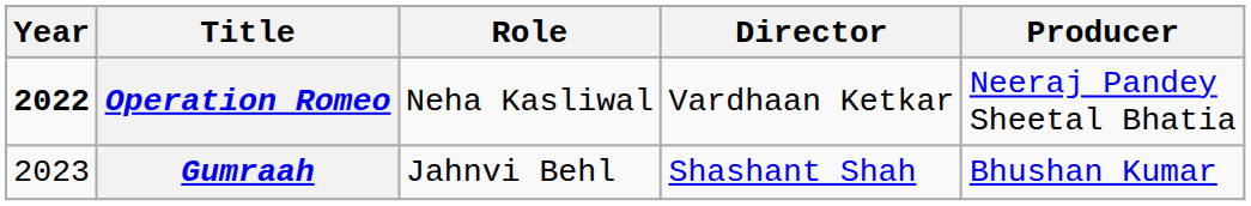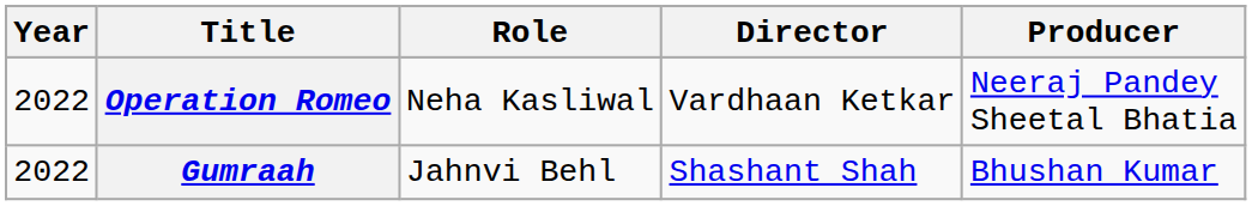Operation Romeo | Year: bold -> normal
Gumraah | Year: 2023 -> 2022
